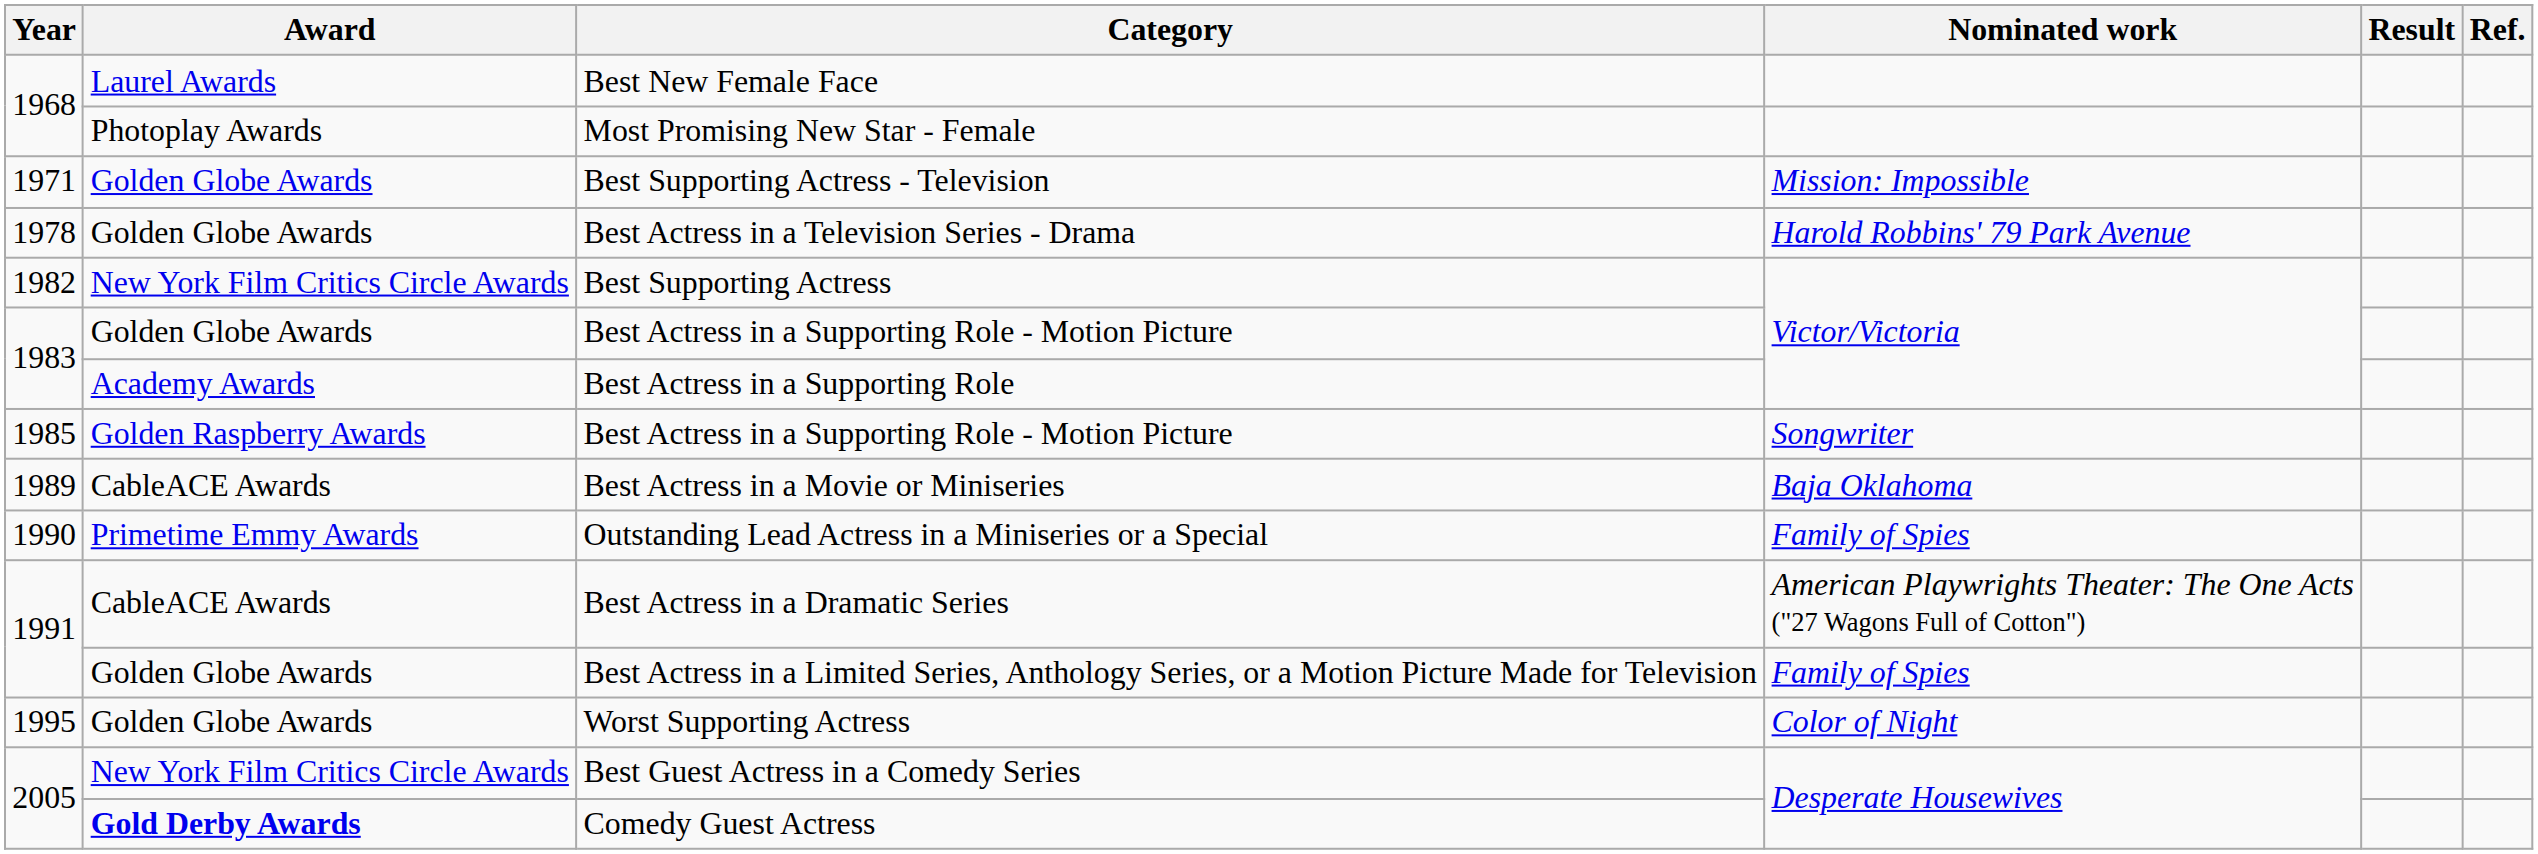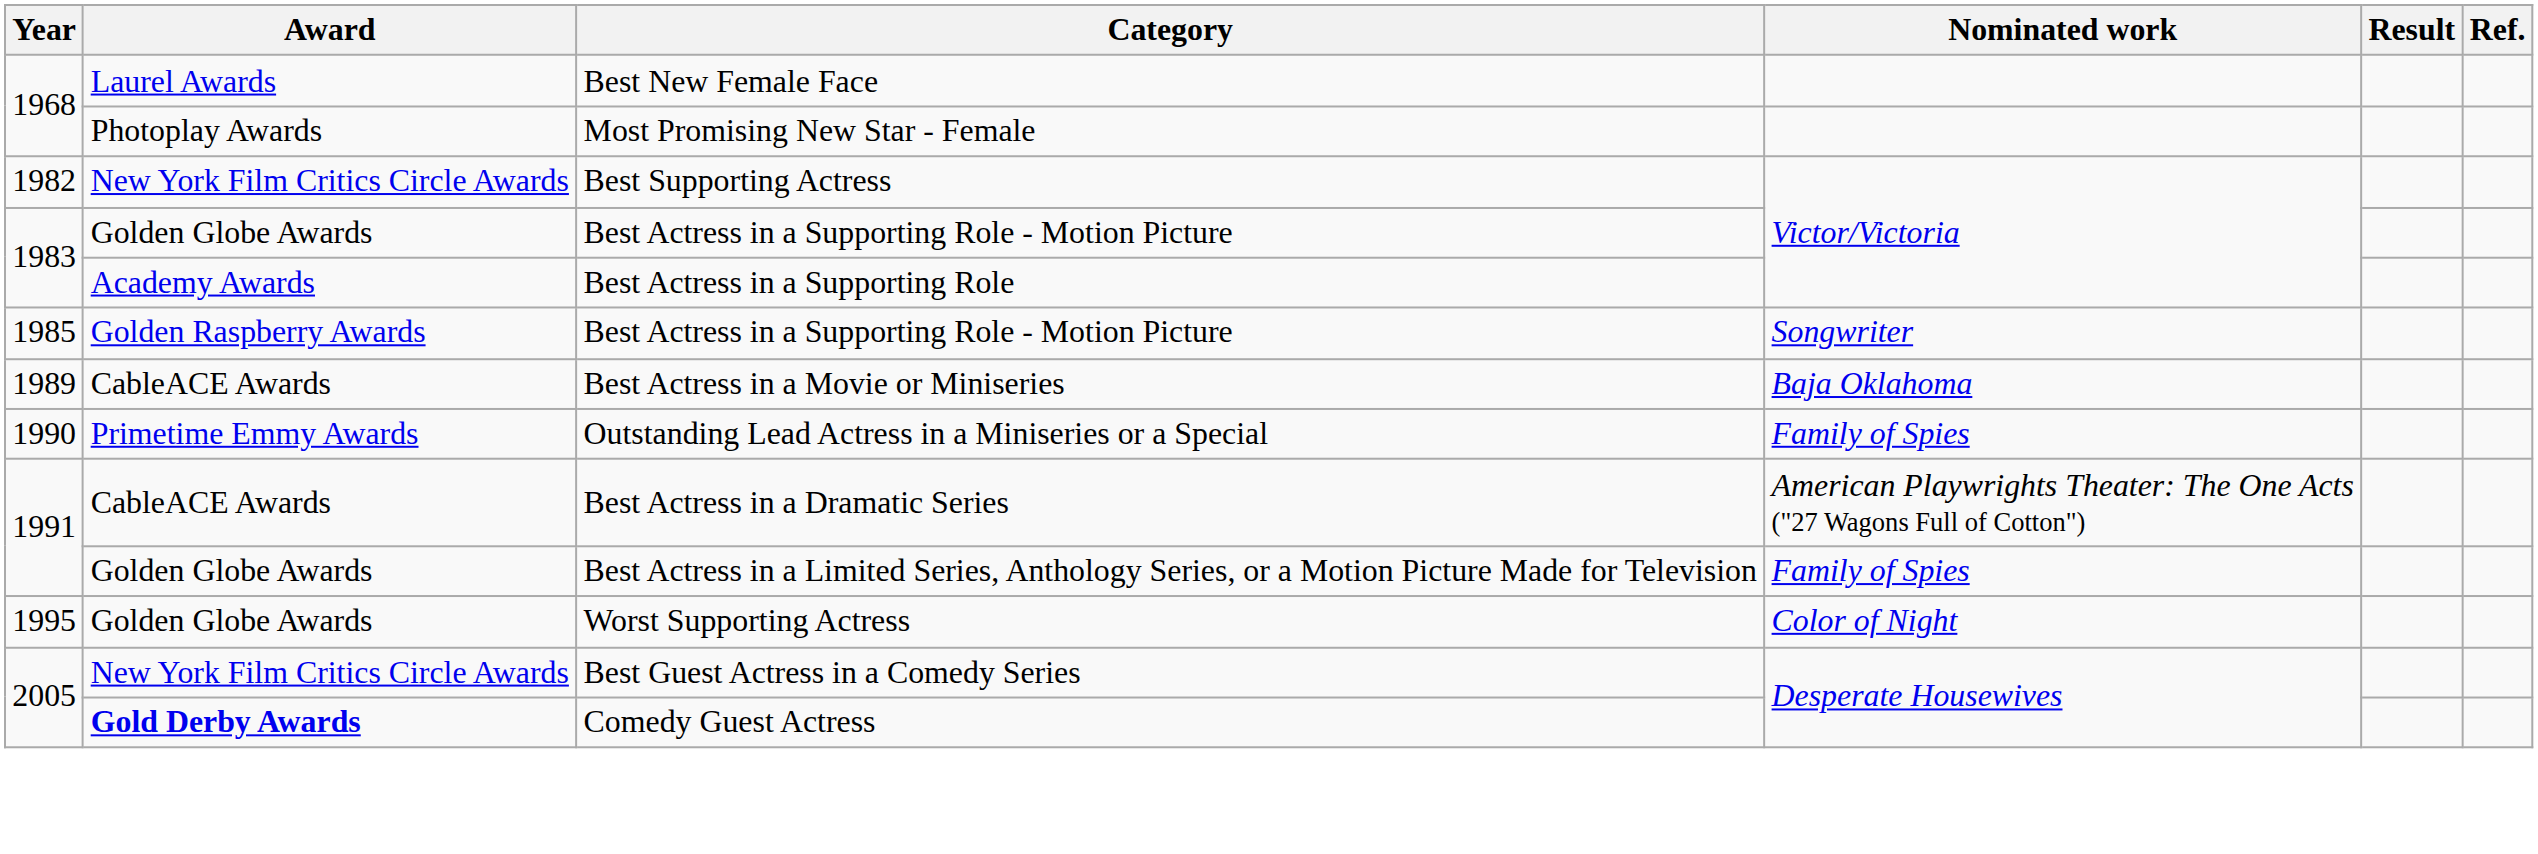- row: 1971 | Golden Globe Awards | Best Supporting Actress - Television | Mission: Impossible
- row: 1978 | Golden Globe Awards | Best Actress in a Television Series - Drama | Harold Robbins' 79 Park Avenue
